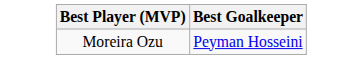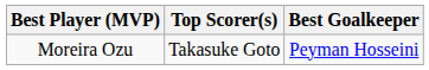+ column: Top Scorer(s) | Takasuke Goto
